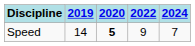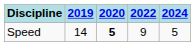Speed | 2024: 7 -> 5
